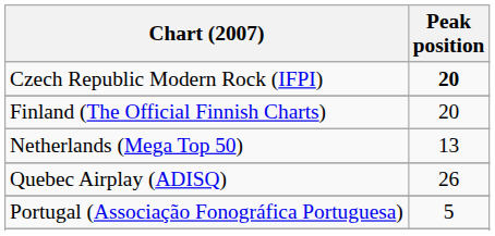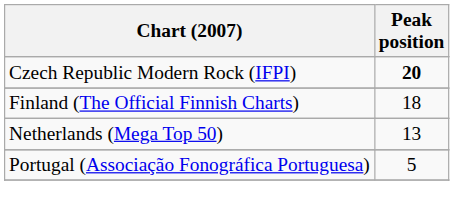Finland (The Official Finnish Charts) | Peak position: 20 -> 18
- row: Quebec Airplay (ADISQ) | 26
